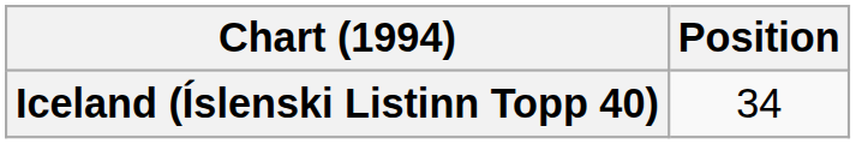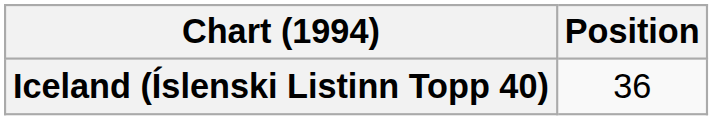Iceland (Íslenski Listinn Topp 40) | Position: 34 -> 36
